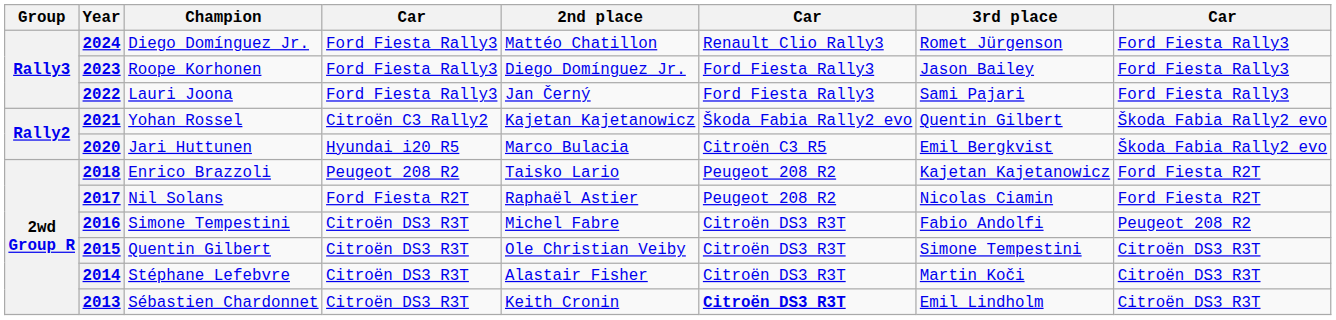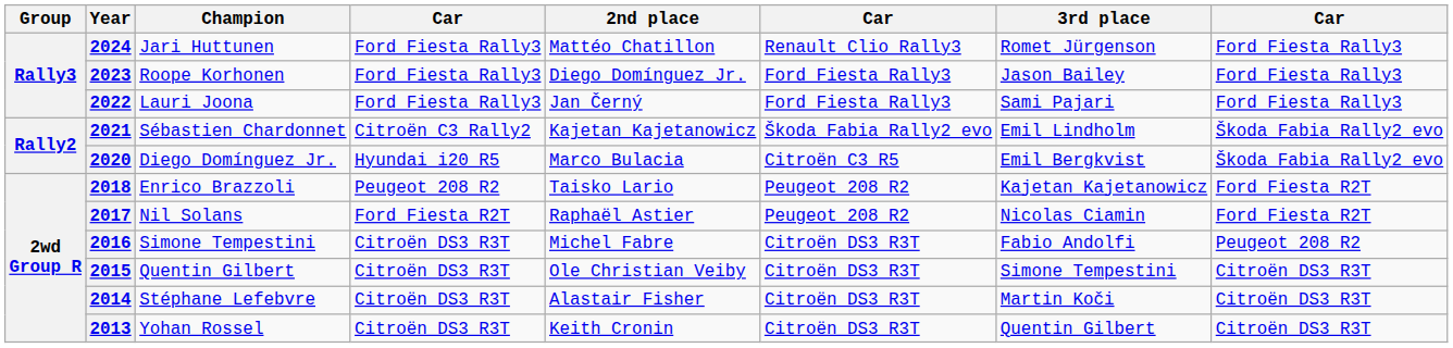2024 | Champion: Diego Domínguez Jr. -> Jari Huttunen
2021 | Champion: Yohan Rossel -> Sébastien Chardonnet
2021 | 3rd place: Quentin Gilbert -> Emil Lindholm
2020 | Champion: Jari Huttunen -> Diego Domínguez Jr.
2013 | Champion: Sébastien Chardonnet -> Yohan Rossel
2013 | column 6: bold -> normal
2013 | 3rd place: Emil Lindholm -> Quentin Gilbert
